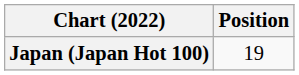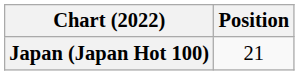Japan (Japan Hot 100) | Position: 19 -> 21
